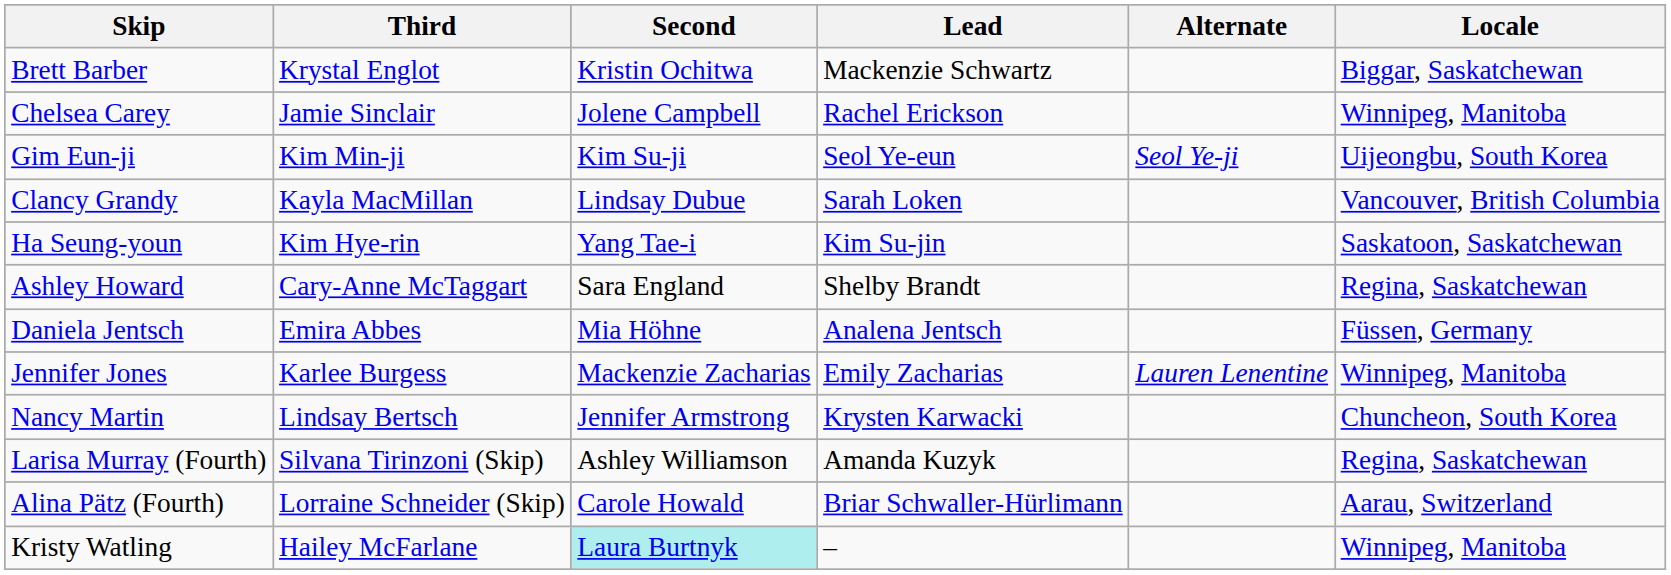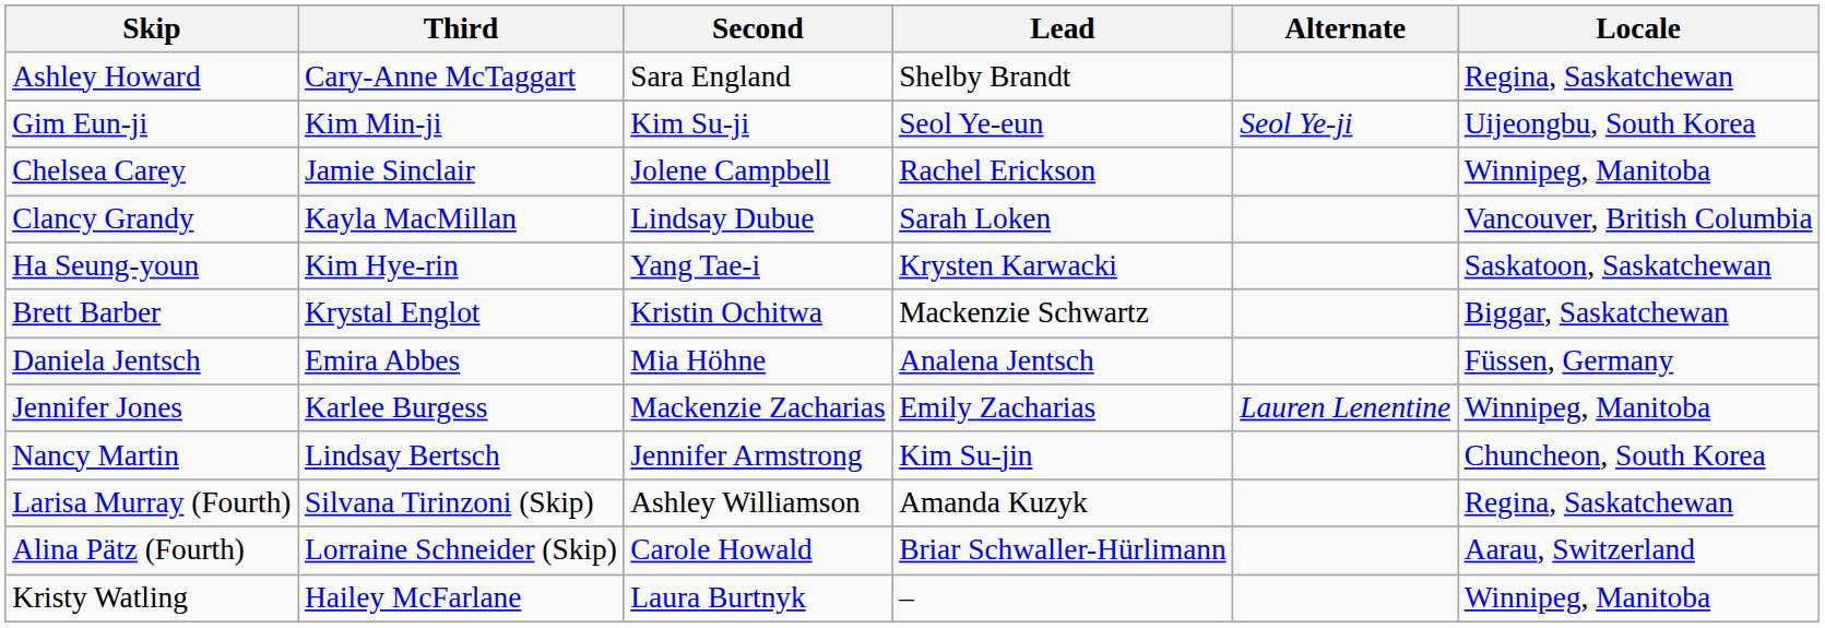rows swapped: Brett Barber <-> Ashley Howard
rows swapped: Chelsea Carey <-> Gim Eun-ji
Ha Seung-youn | Lead: Kim Su-jin -> Krysten Karwacki
Nancy Martin | Lead: Krysten Karwacki -> Kim Su-jin
Kristy Watling | Second: paleturquoise background -> no background
